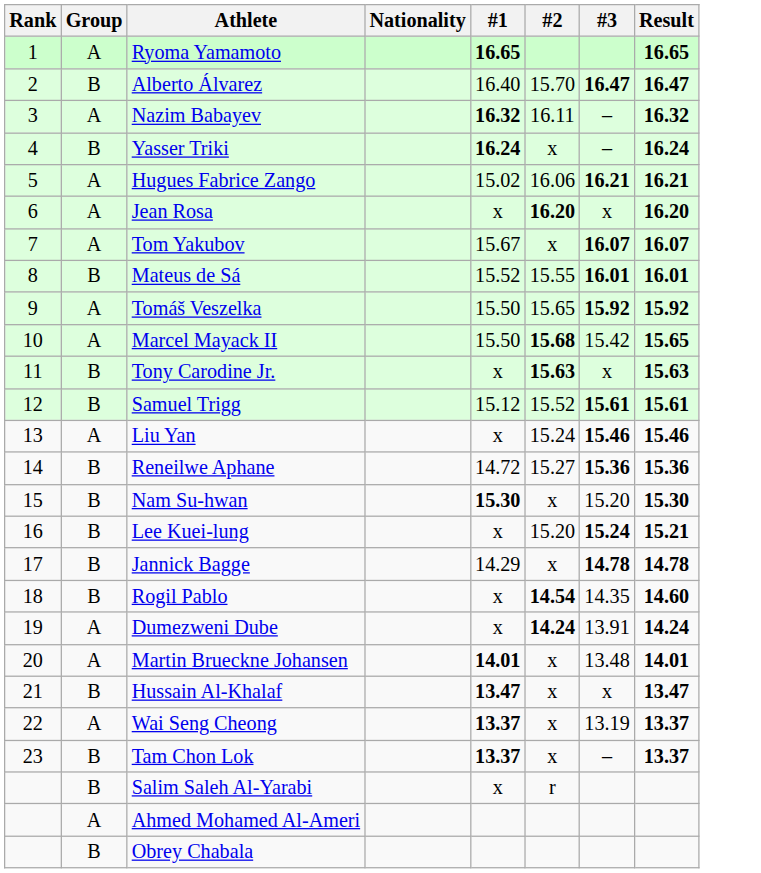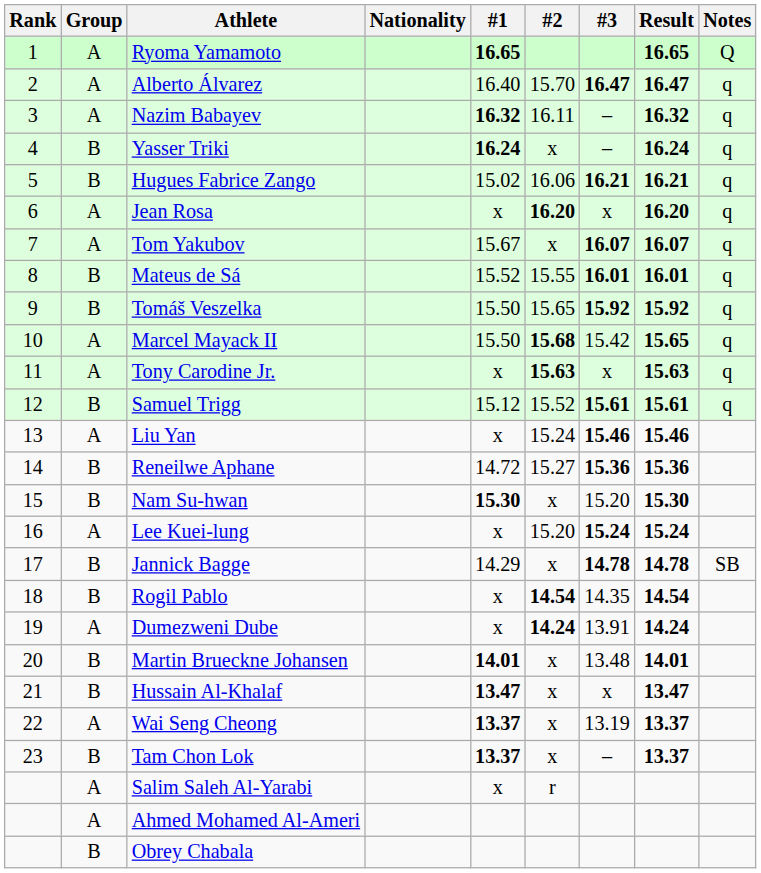+ column: Notes | Q | q | q | q | q | q | q | q | q | q | q | q | SB
Alberto Álvarez | Group: B -> A
Hugues Fabrice Zango | Group: A -> B
Tomáš Veszelka | Group: A -> B
Tony Carodine Jr. | Group: B -> A
Lee Kuei-lung | Group: B -> A
Lee Kuei-lung | Result: 15.21 -> 15.24
Rogil Pablo | Result: 14.60 -> 14.54
Martin Brueckne Johansen | Group: A -> B
Salim Saleh Al-Yarabi | Group: B -> A
